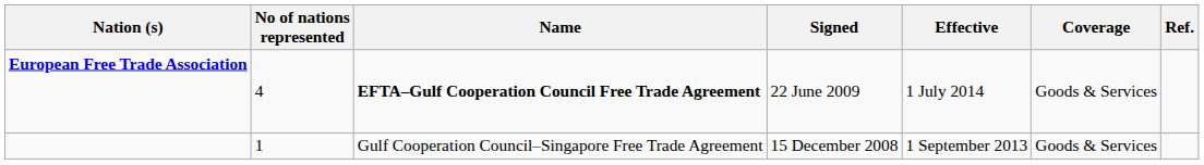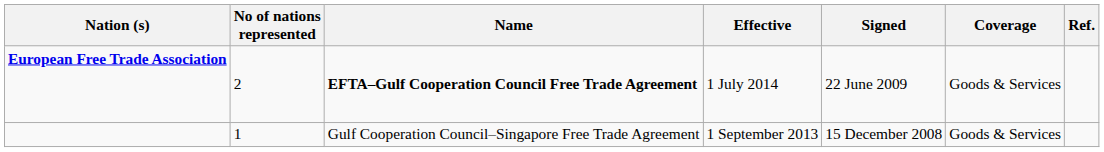columns swapped: Signed <-> Effective
European Free Trade Association | No of nations represented: 4 -> 2
